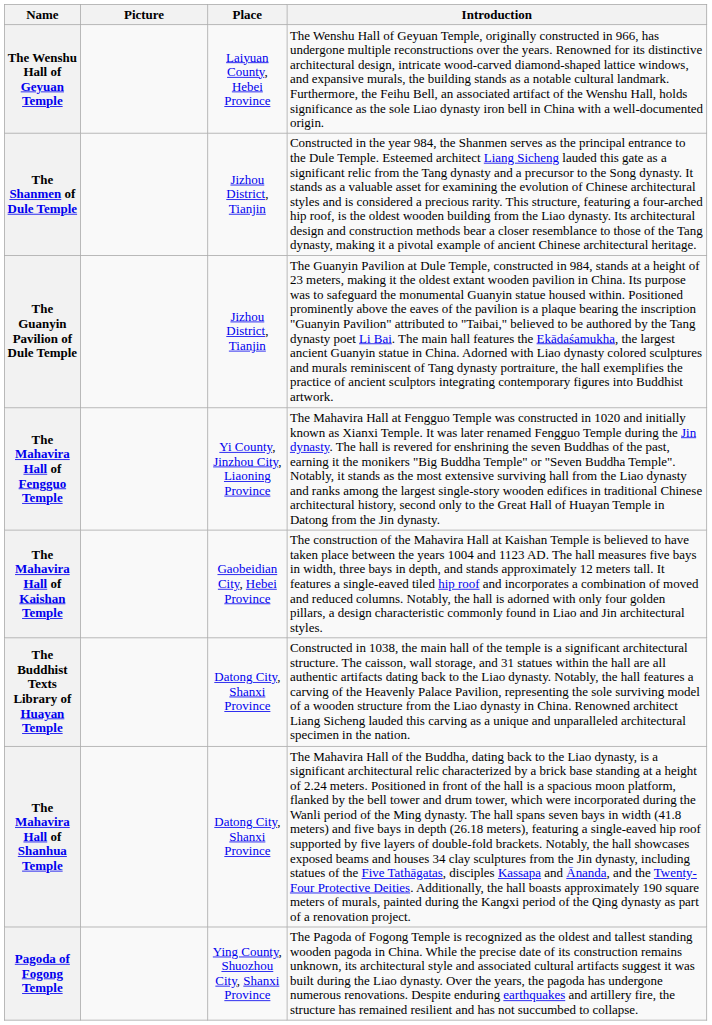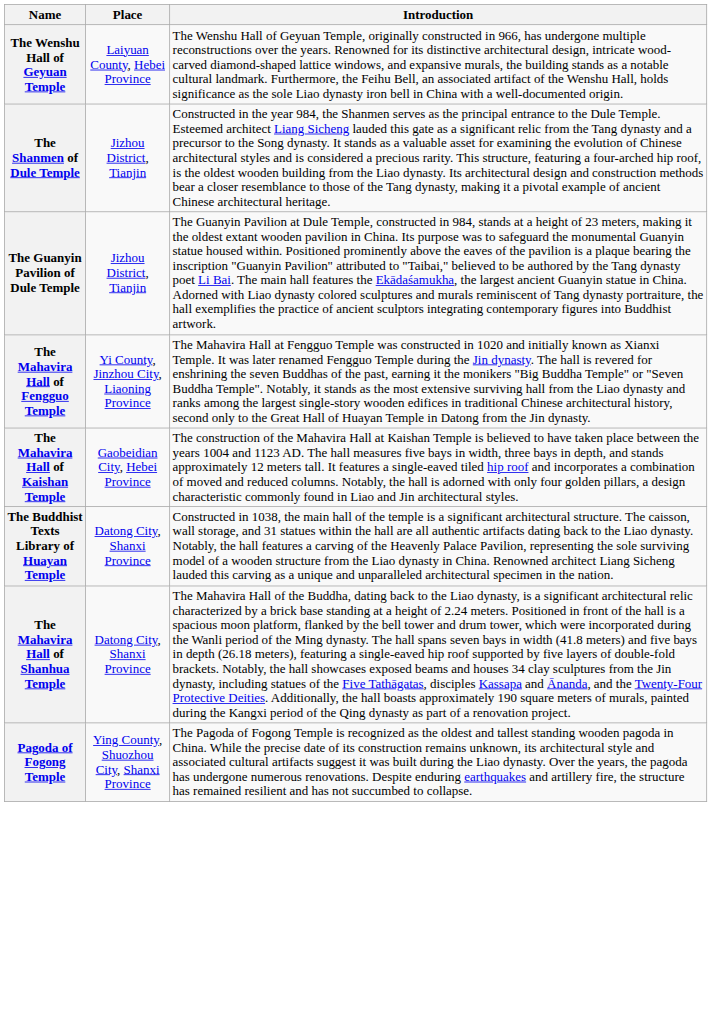- column: Picture
